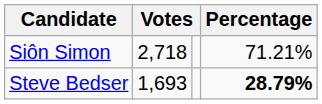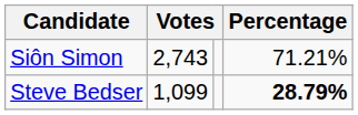Siôn Simon | column 2: 2,718 -> 2,743
Steve Bedser | column 2: 1,693 -> 1,099
